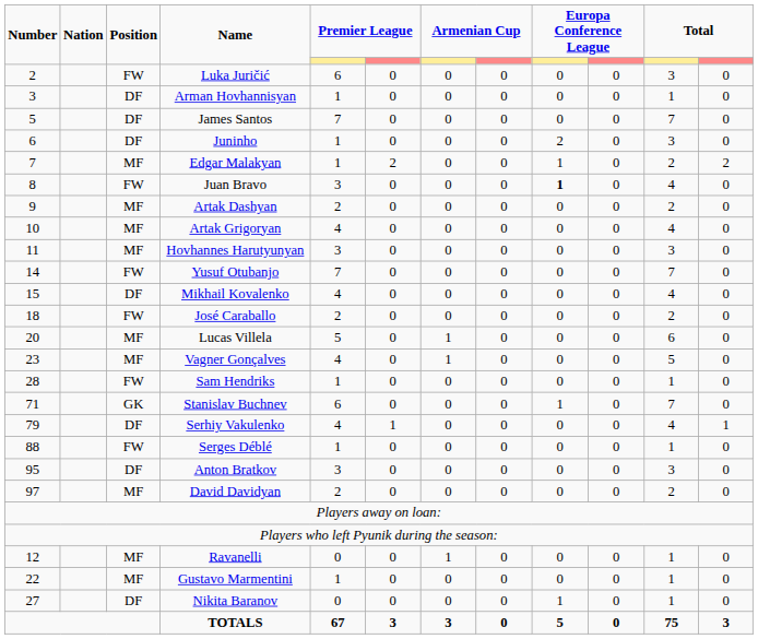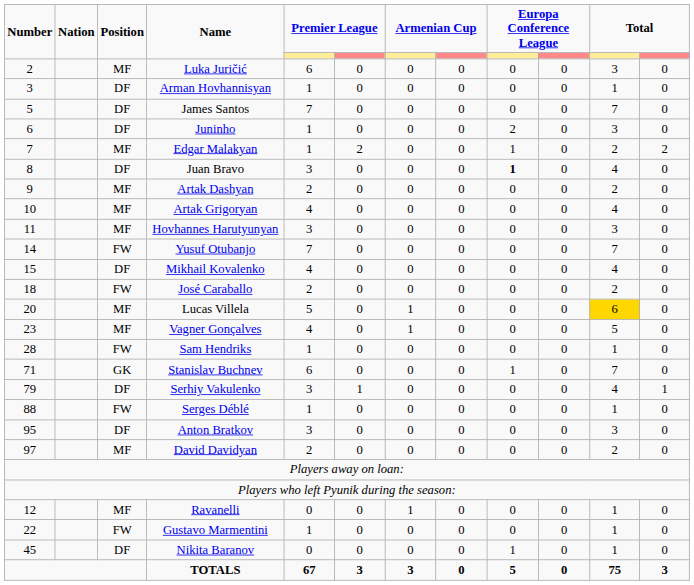Luka Juričić | Position: FW -> MF
Juan Bravo | Position: FW -> DF
Lucas Villela | column 11: no background -> gold background
Serhiy Vakulenko | column 5: 4 -> 3
Gustavo Marmentini | Position: MF -> FW
Nikita Baranov | Number: 27 -> 45
